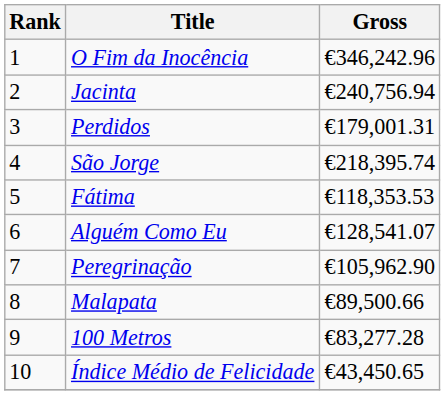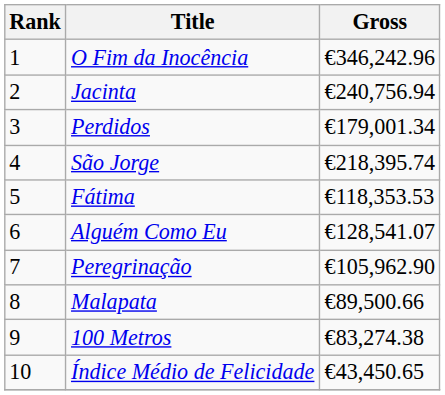Perdidos | Gross: €179,001.31 -> €179,001.34
100 Metros | Gross: €83,277.28 -> €83,274.38
